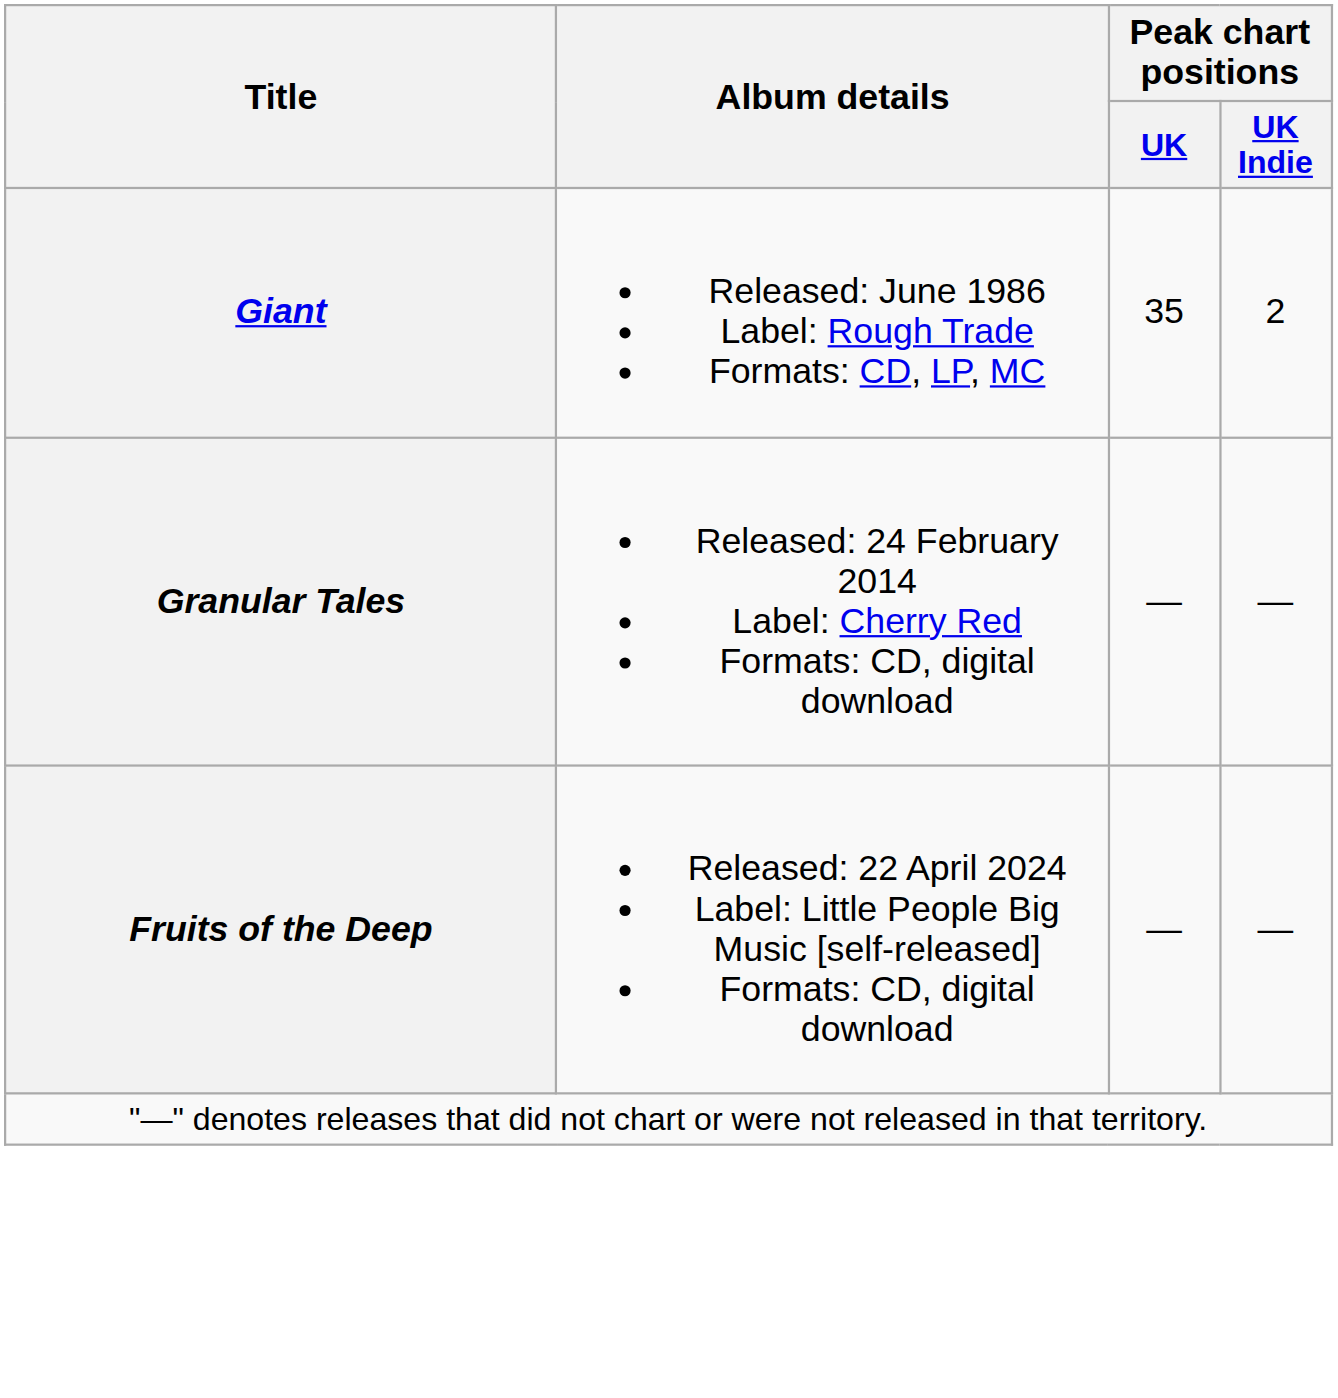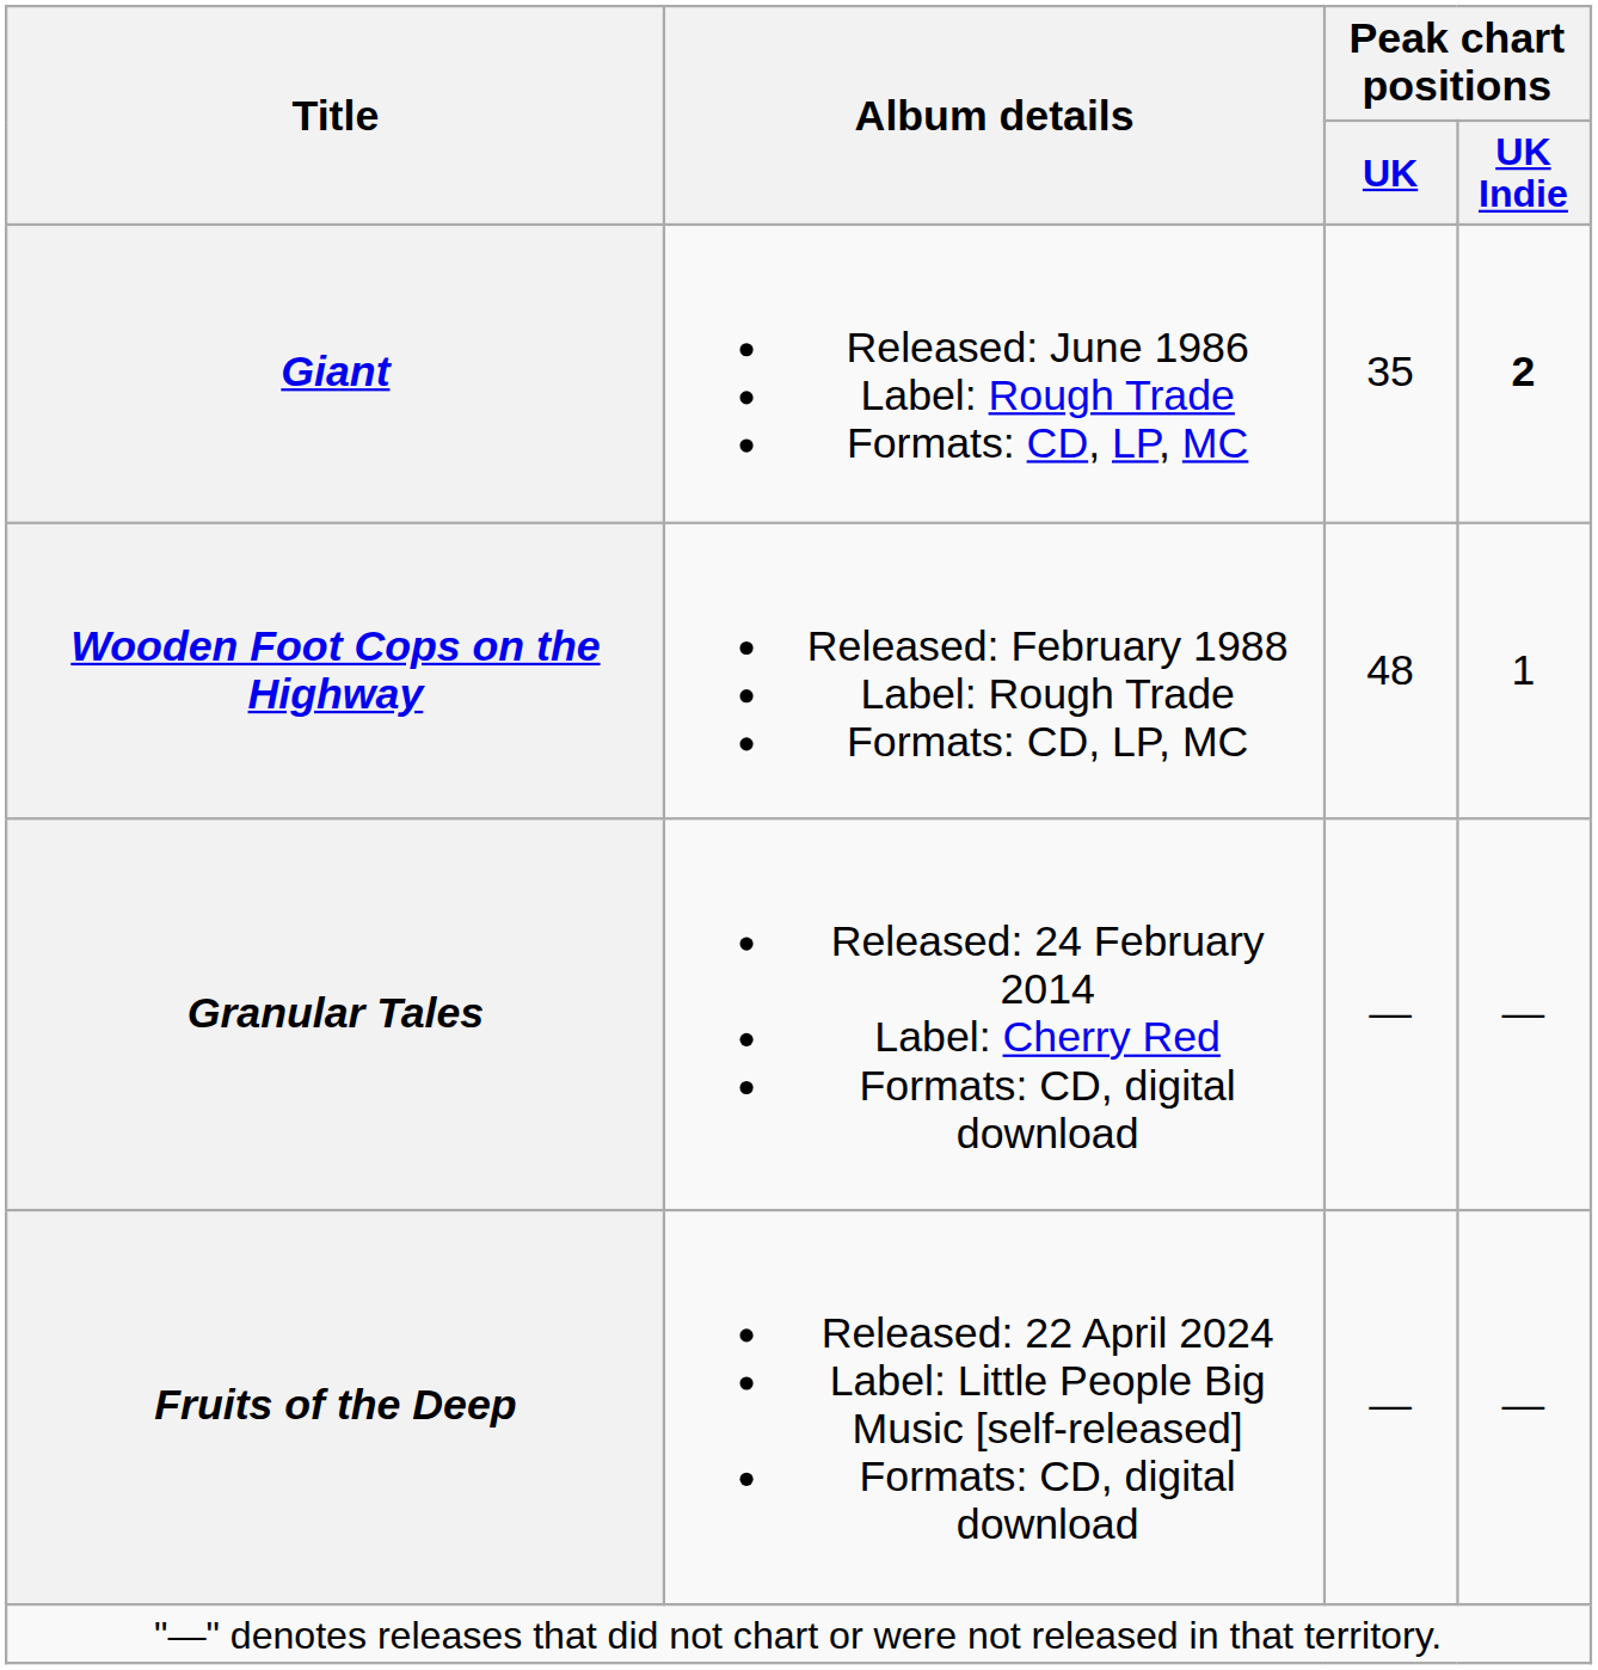Giant | Peak chart positions / UK Indie: normal -> bold
+ row: Wooden Foot Cops on the Highway | Released: February 1988 Label: Rough Trade Formats: CD, LP, MC | 48 | 1
